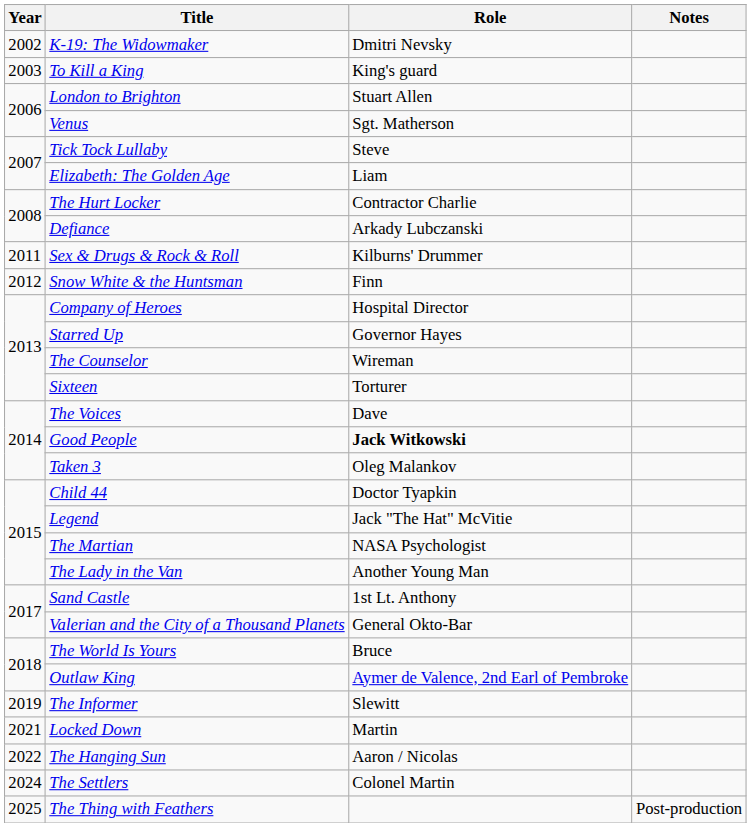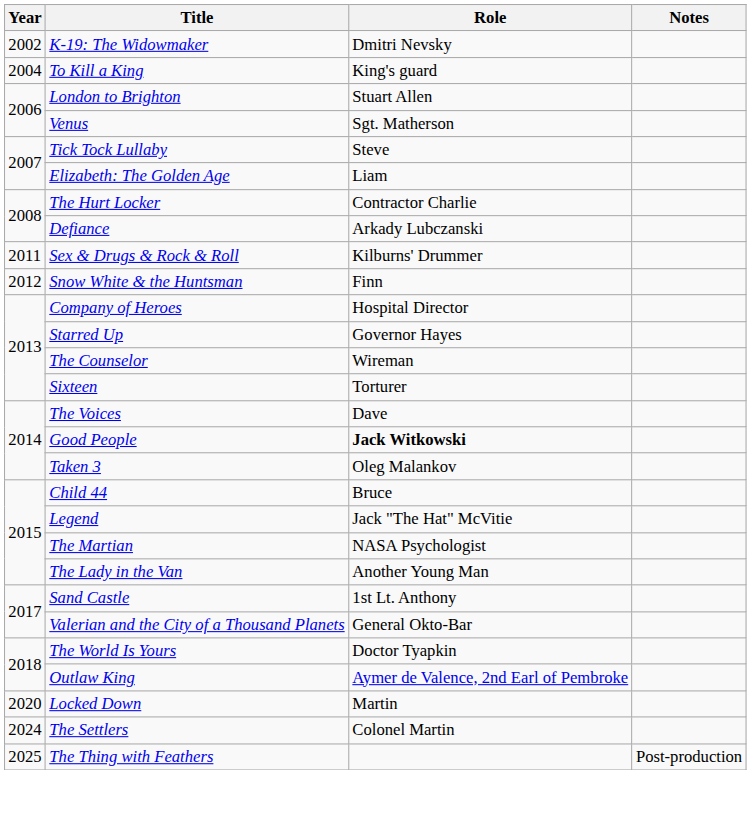To Kill a King | Year: 2003 -> 2004
Child 44 | Role: Doctor Tyapkin -> Bruce
The World Is Yours | Role: Bruce -> Doctor Tyapkin
- row: 2019 | The Informer | Slewitt
Locked Down | Year: 2021 -> 2020
- row: 2022 | The Hanging Sun | Aaron / Nicolas
